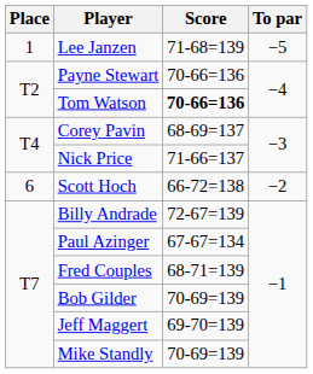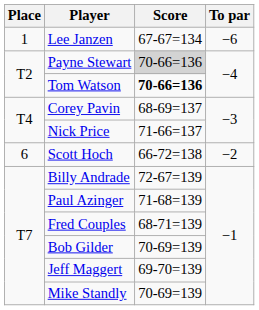Lee Janzen | Score: 71-68=139 -> 67-67=134
Lee Janzen | To par: −5 -> −6
Payne Stewart | Score: no background -> lightgrey background
Paul Azinger | Score: 67-67=134 -> 71-68=139
